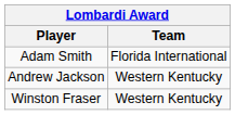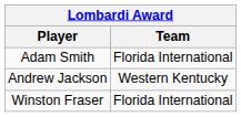Winston Fraser | Team: Western Kentucky -> Florida International
